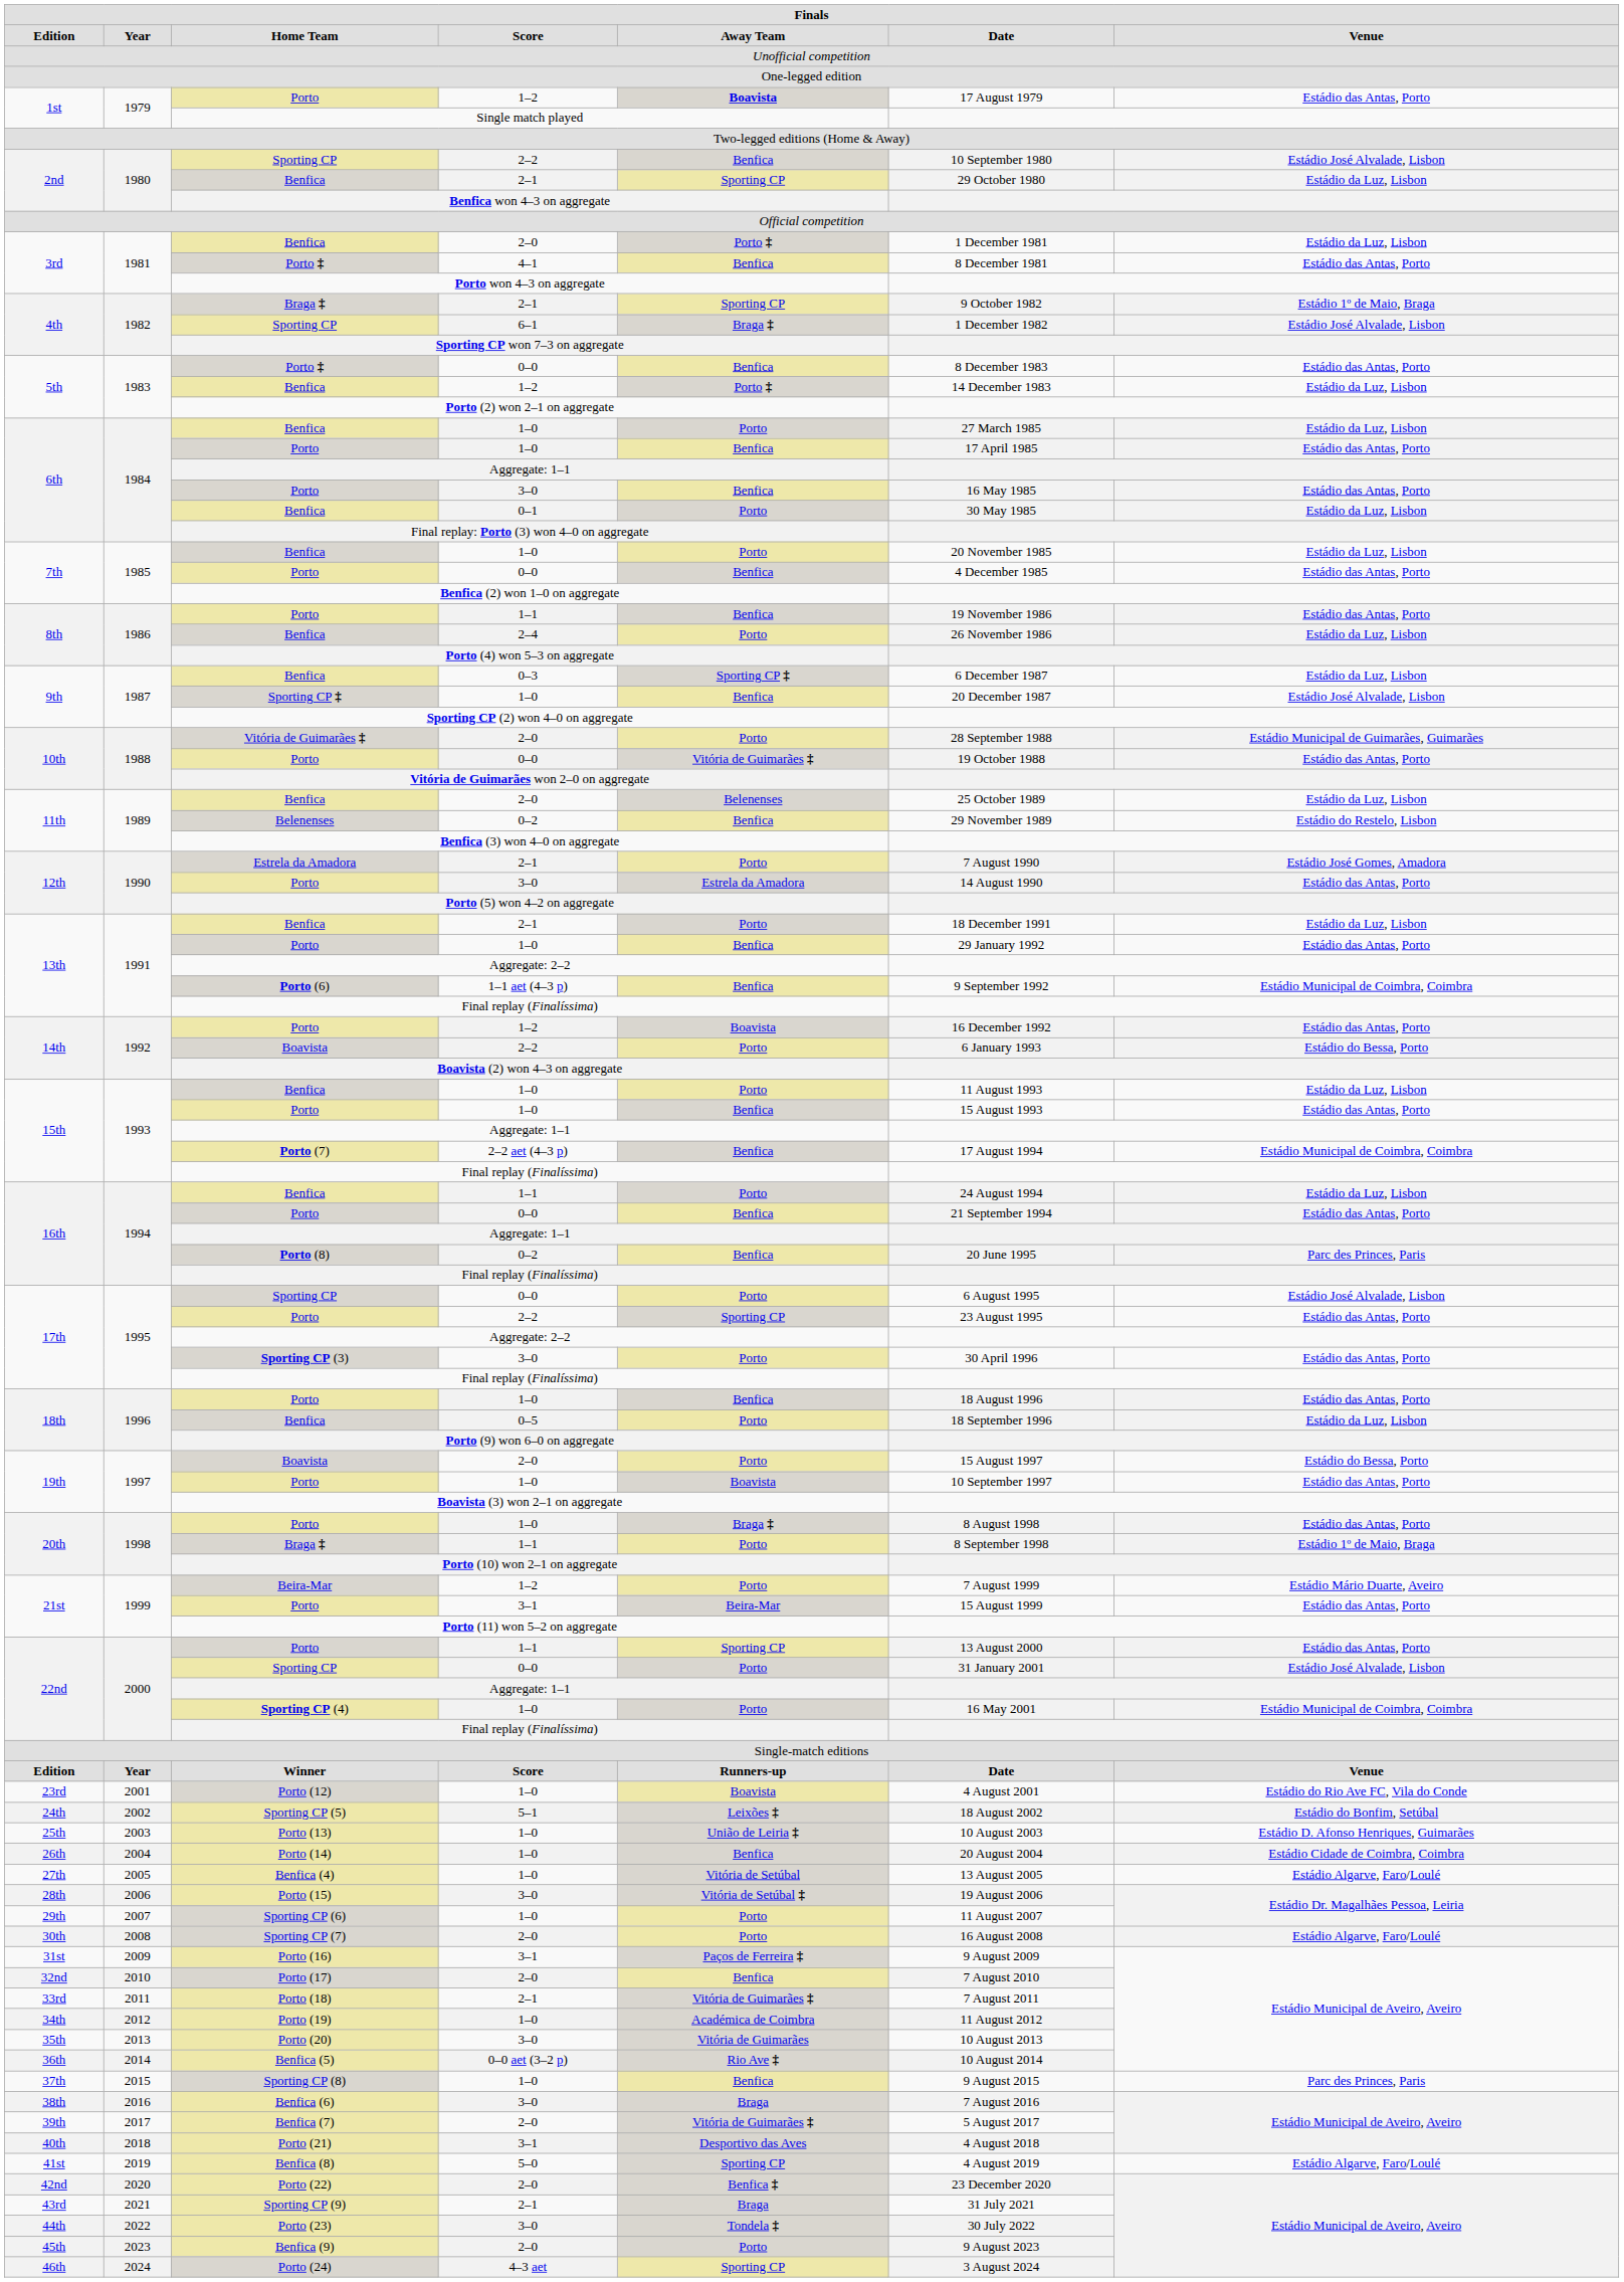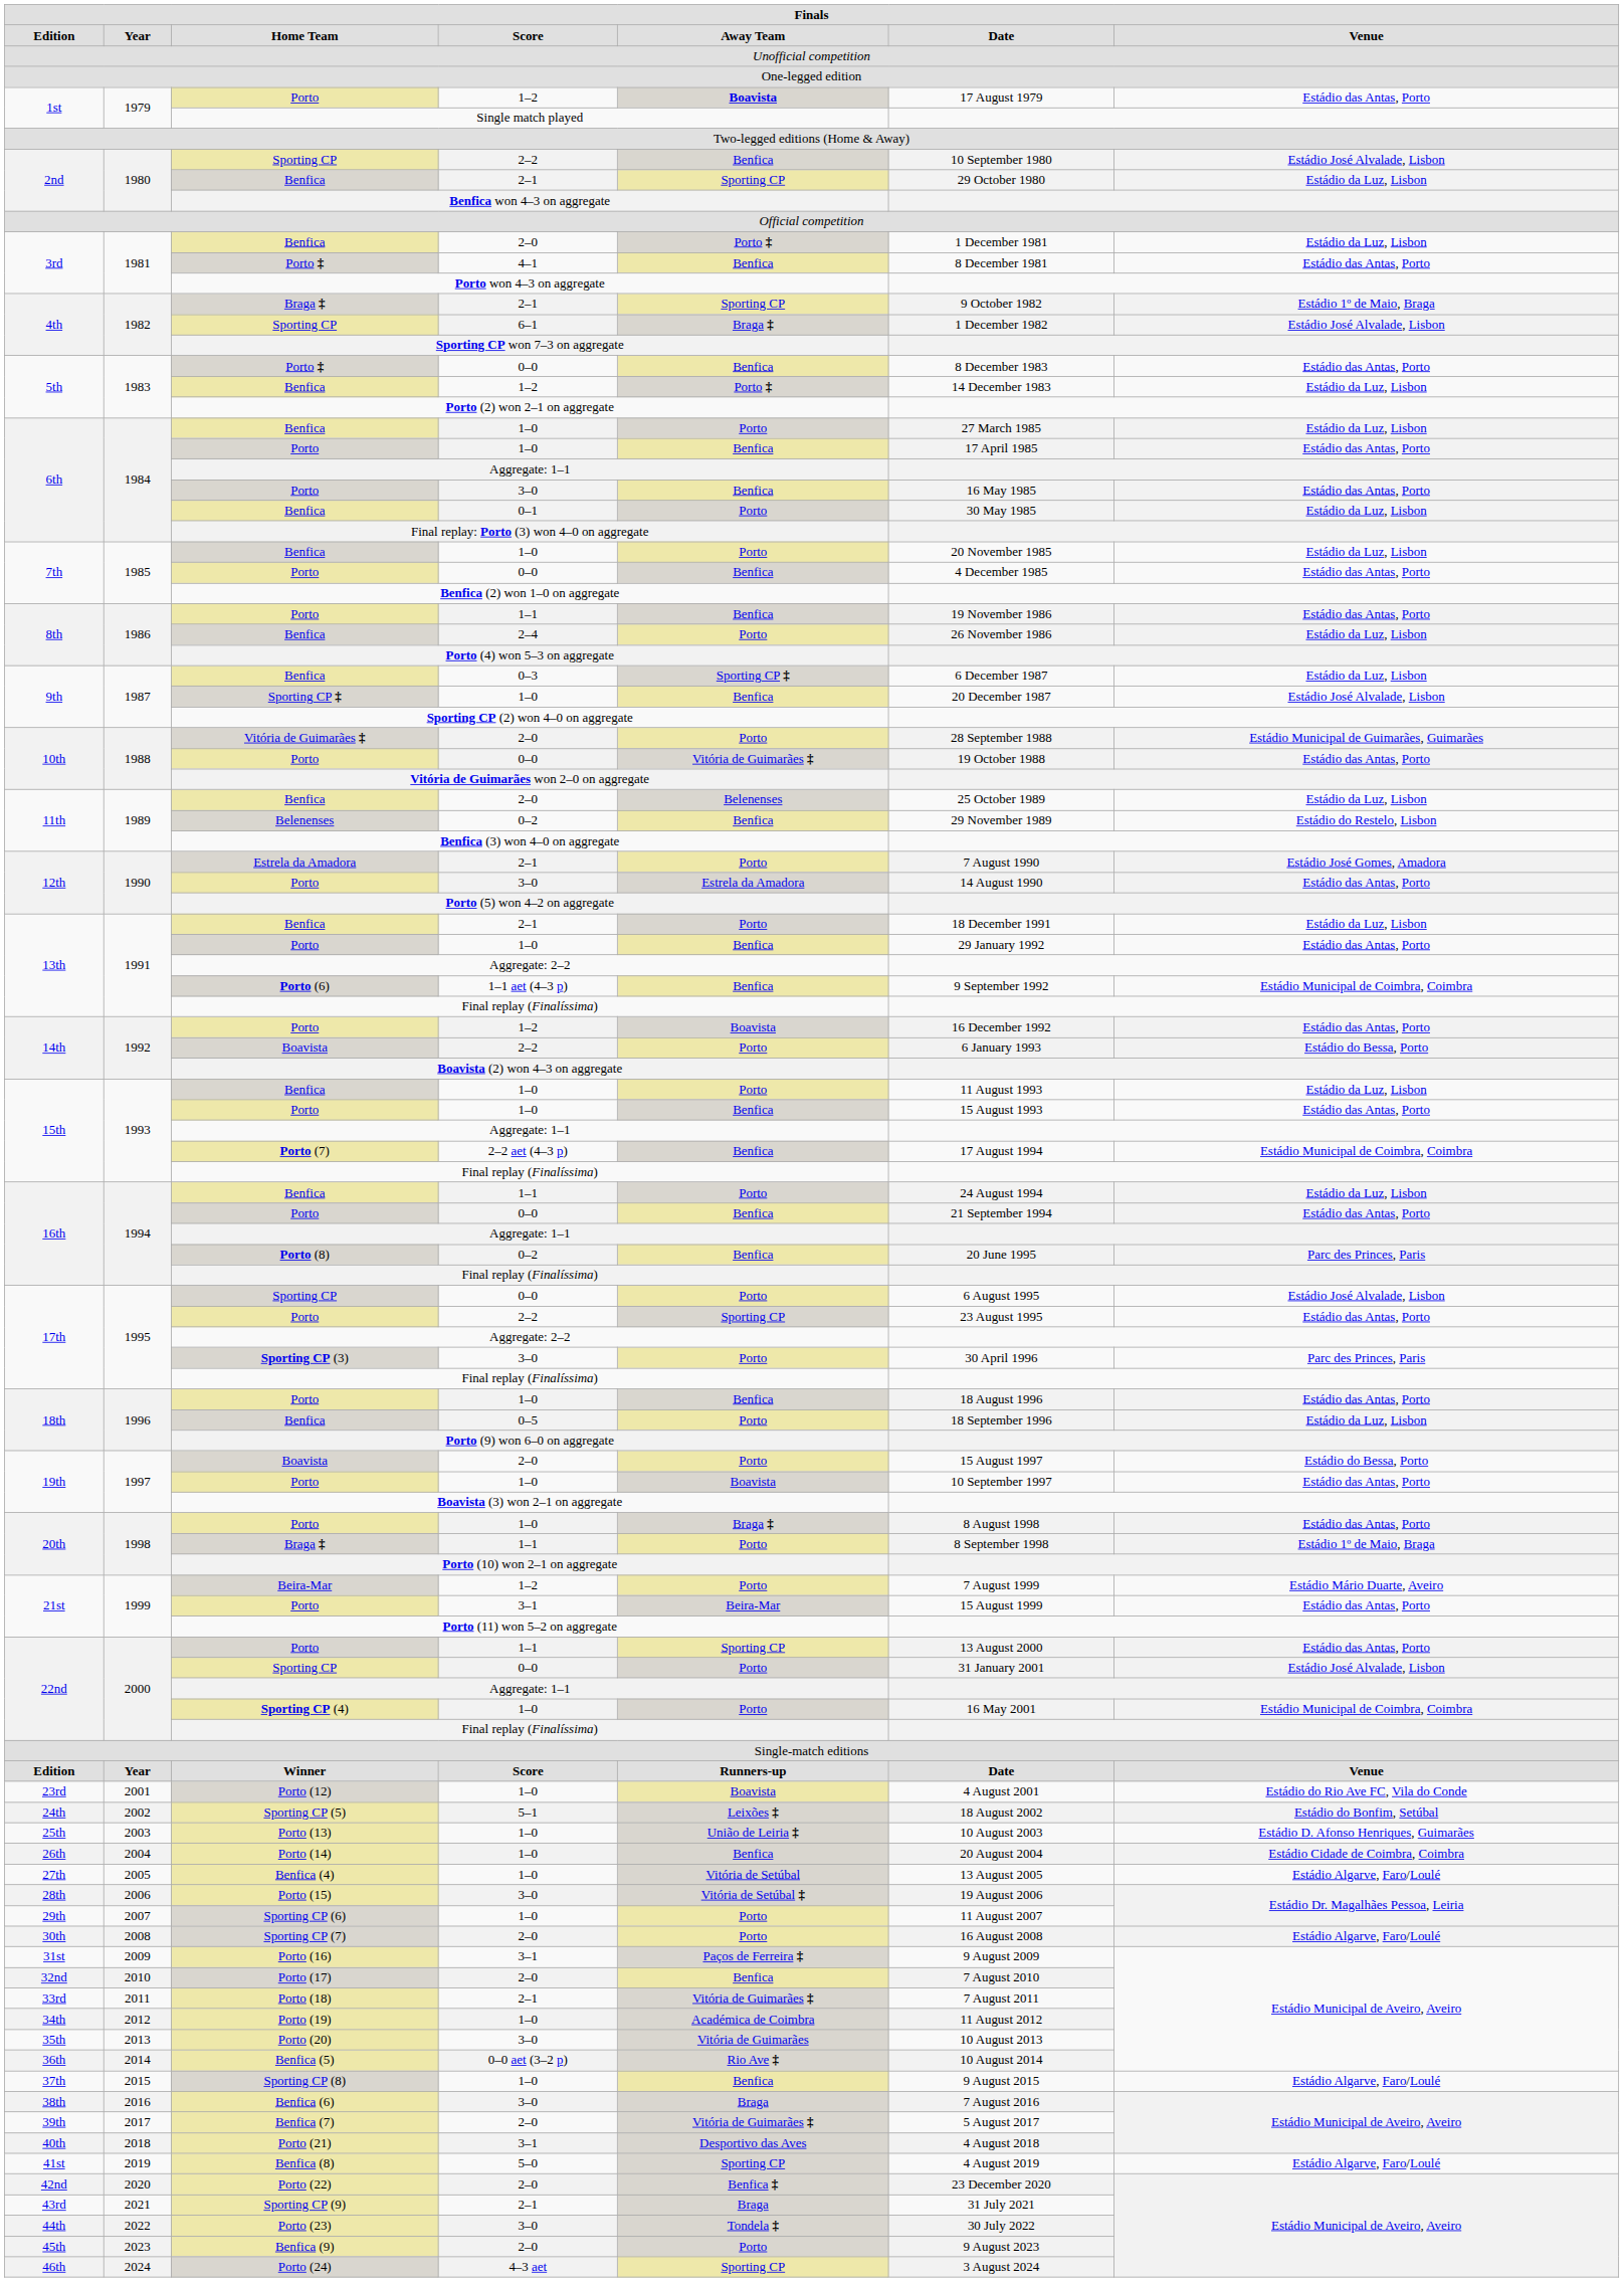Sporting CP (3) | column 7: Estádio das Antas, Porto -> Parc des Princes, Paris
Sporting CP (8) | column 7: Parc des Princes, Paris -> Estádio Algarve, Faro/Loulé
